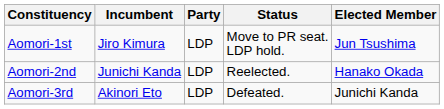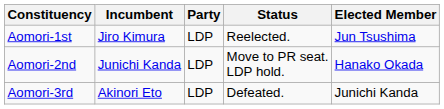Aomori-1st | Status: Move to PR seat. LDP hold. -> Reelected.
Aomori-2nd | Status: Reelected. -> Move to PR seat. LDP hold.
